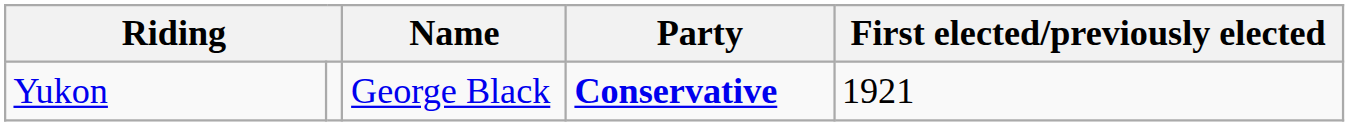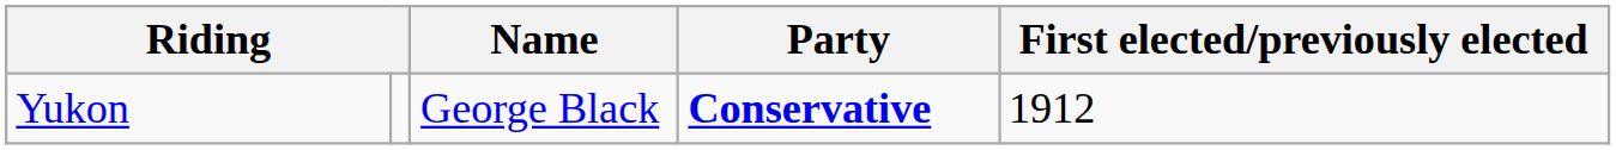Yukon | First elected/previously elected: 1921 -> 1912
